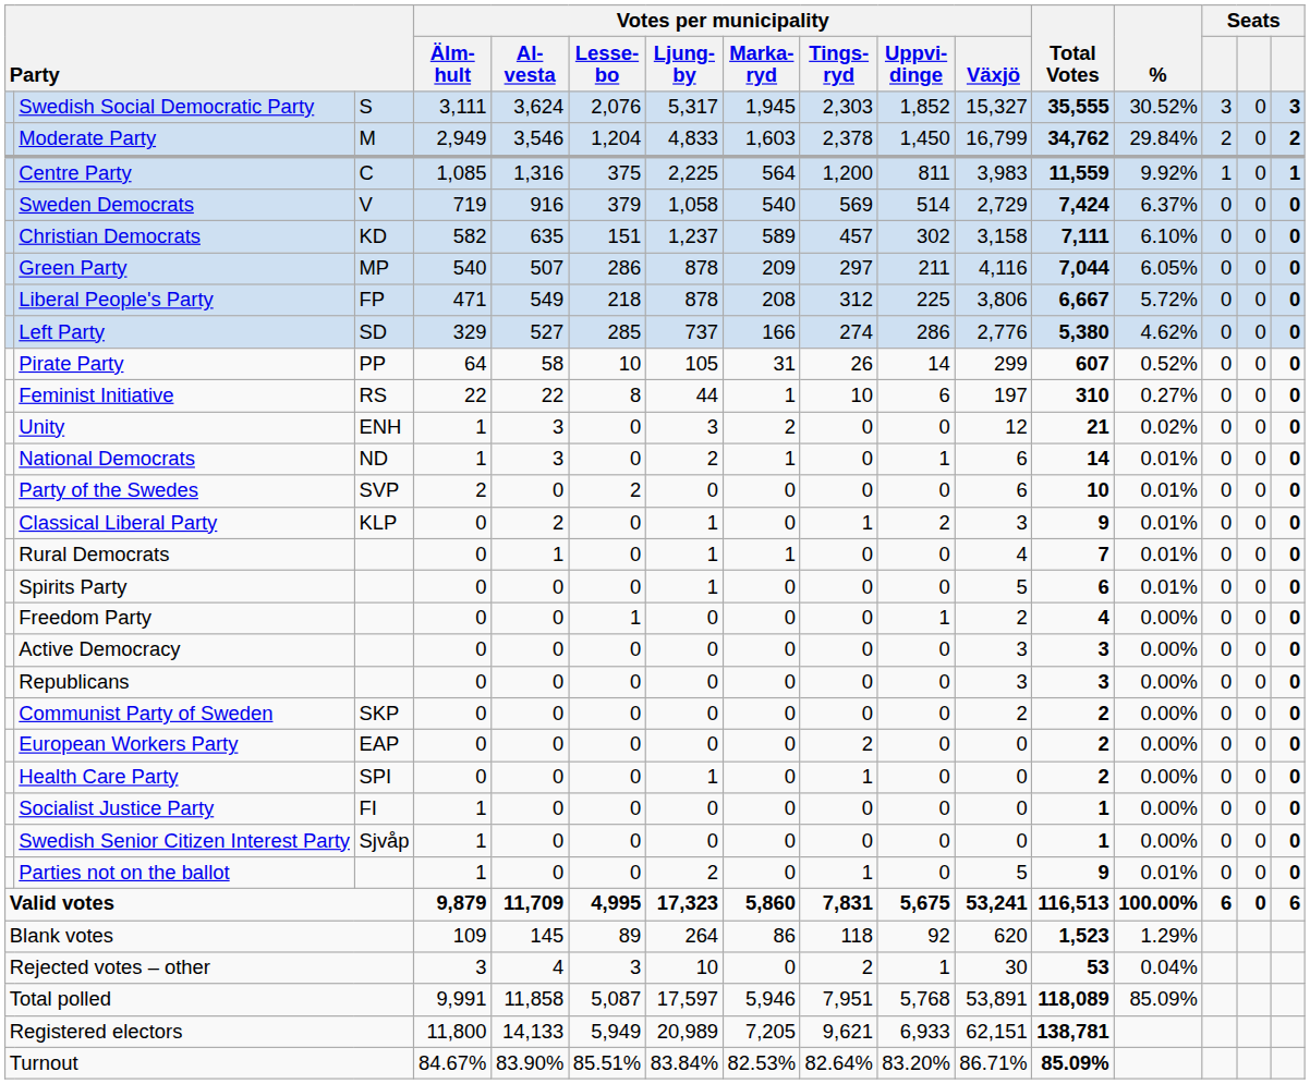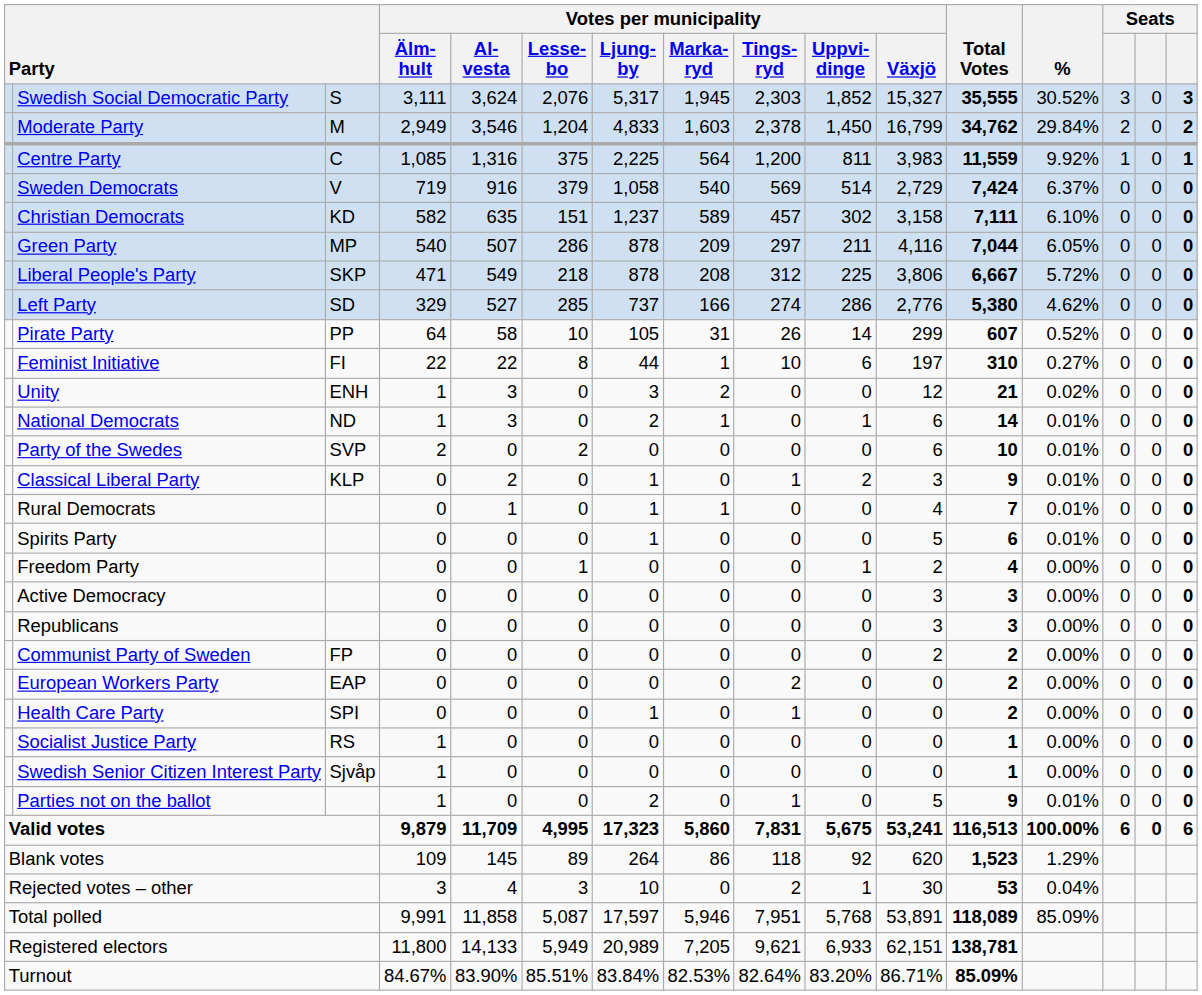Liberal People's Party | column 3: FP -> SKP
Feminist Initiative | column 3: RS -> FI
Communist Party of Sweden | column 3: SKP -> FP
Socialist Justice Party | column 3: FI -> RS
